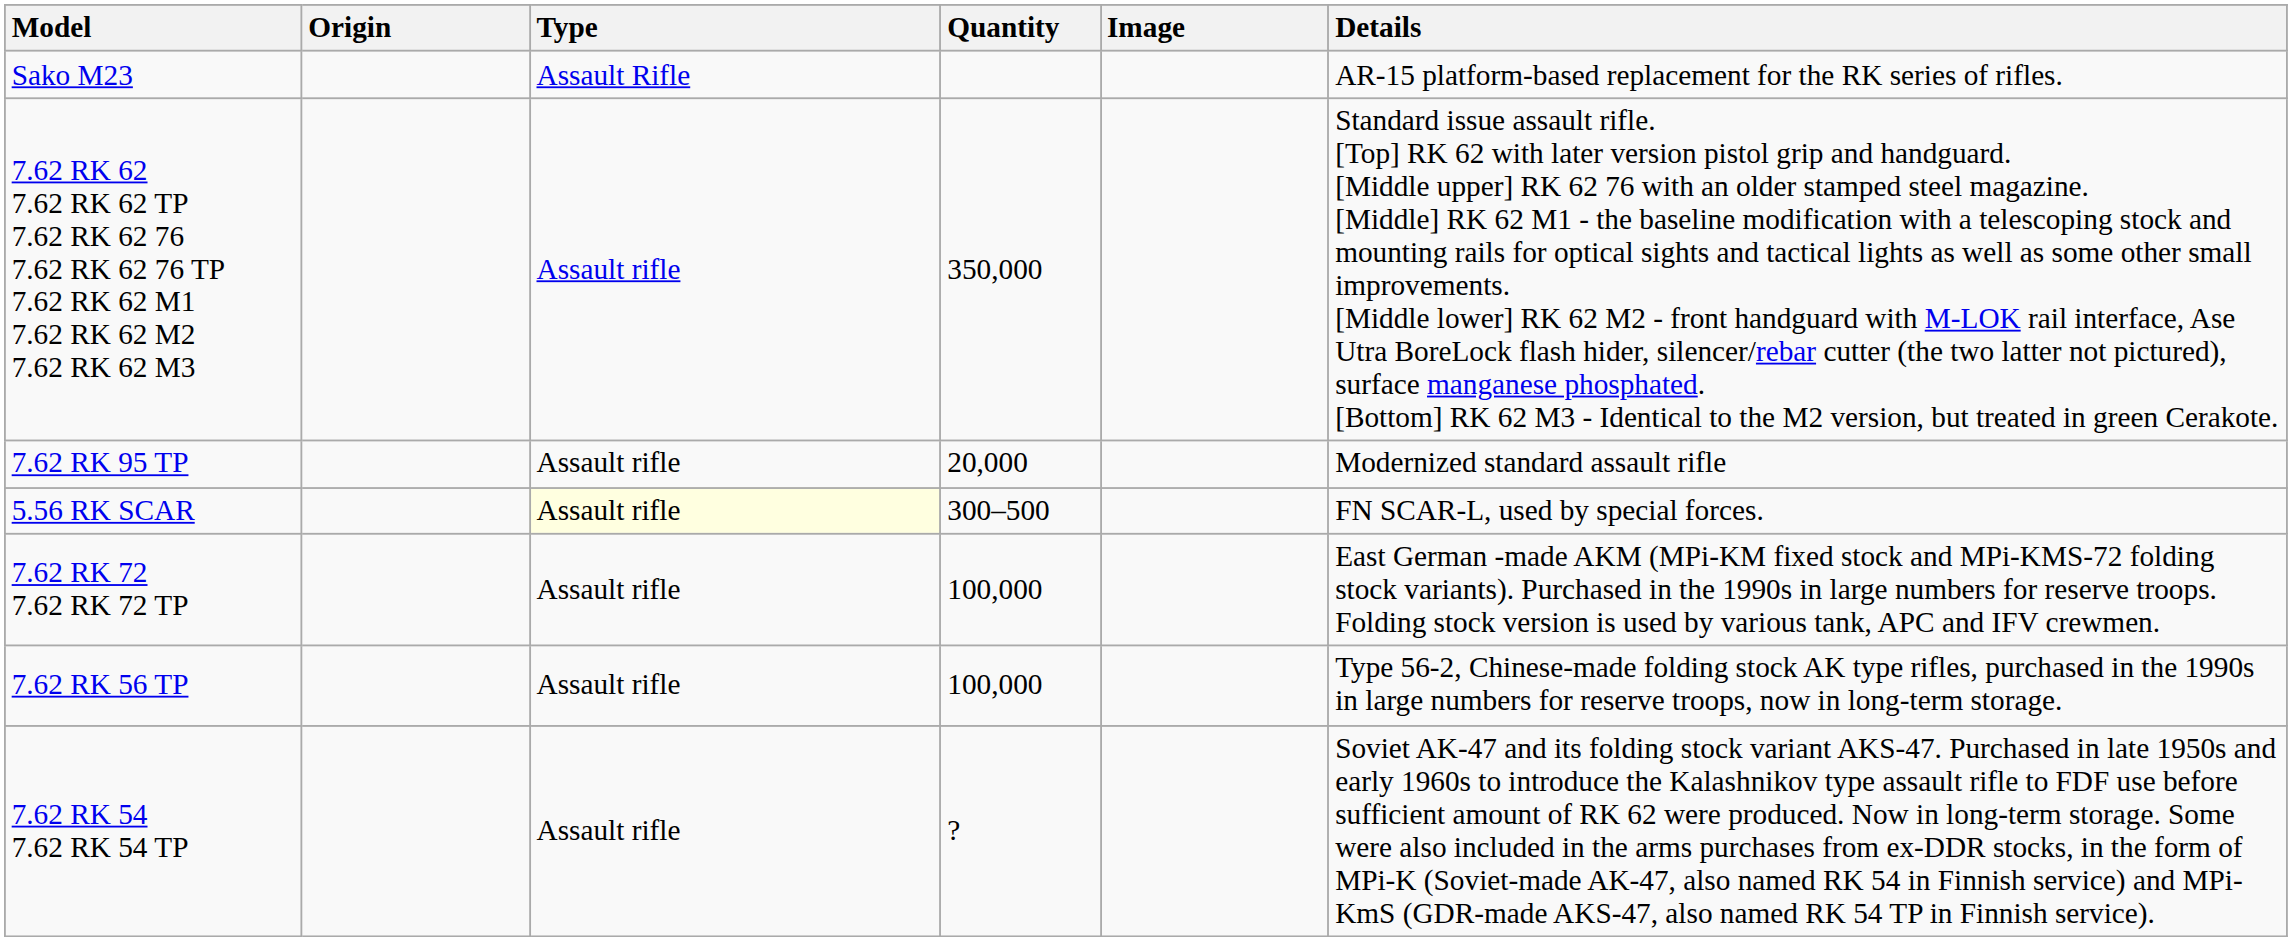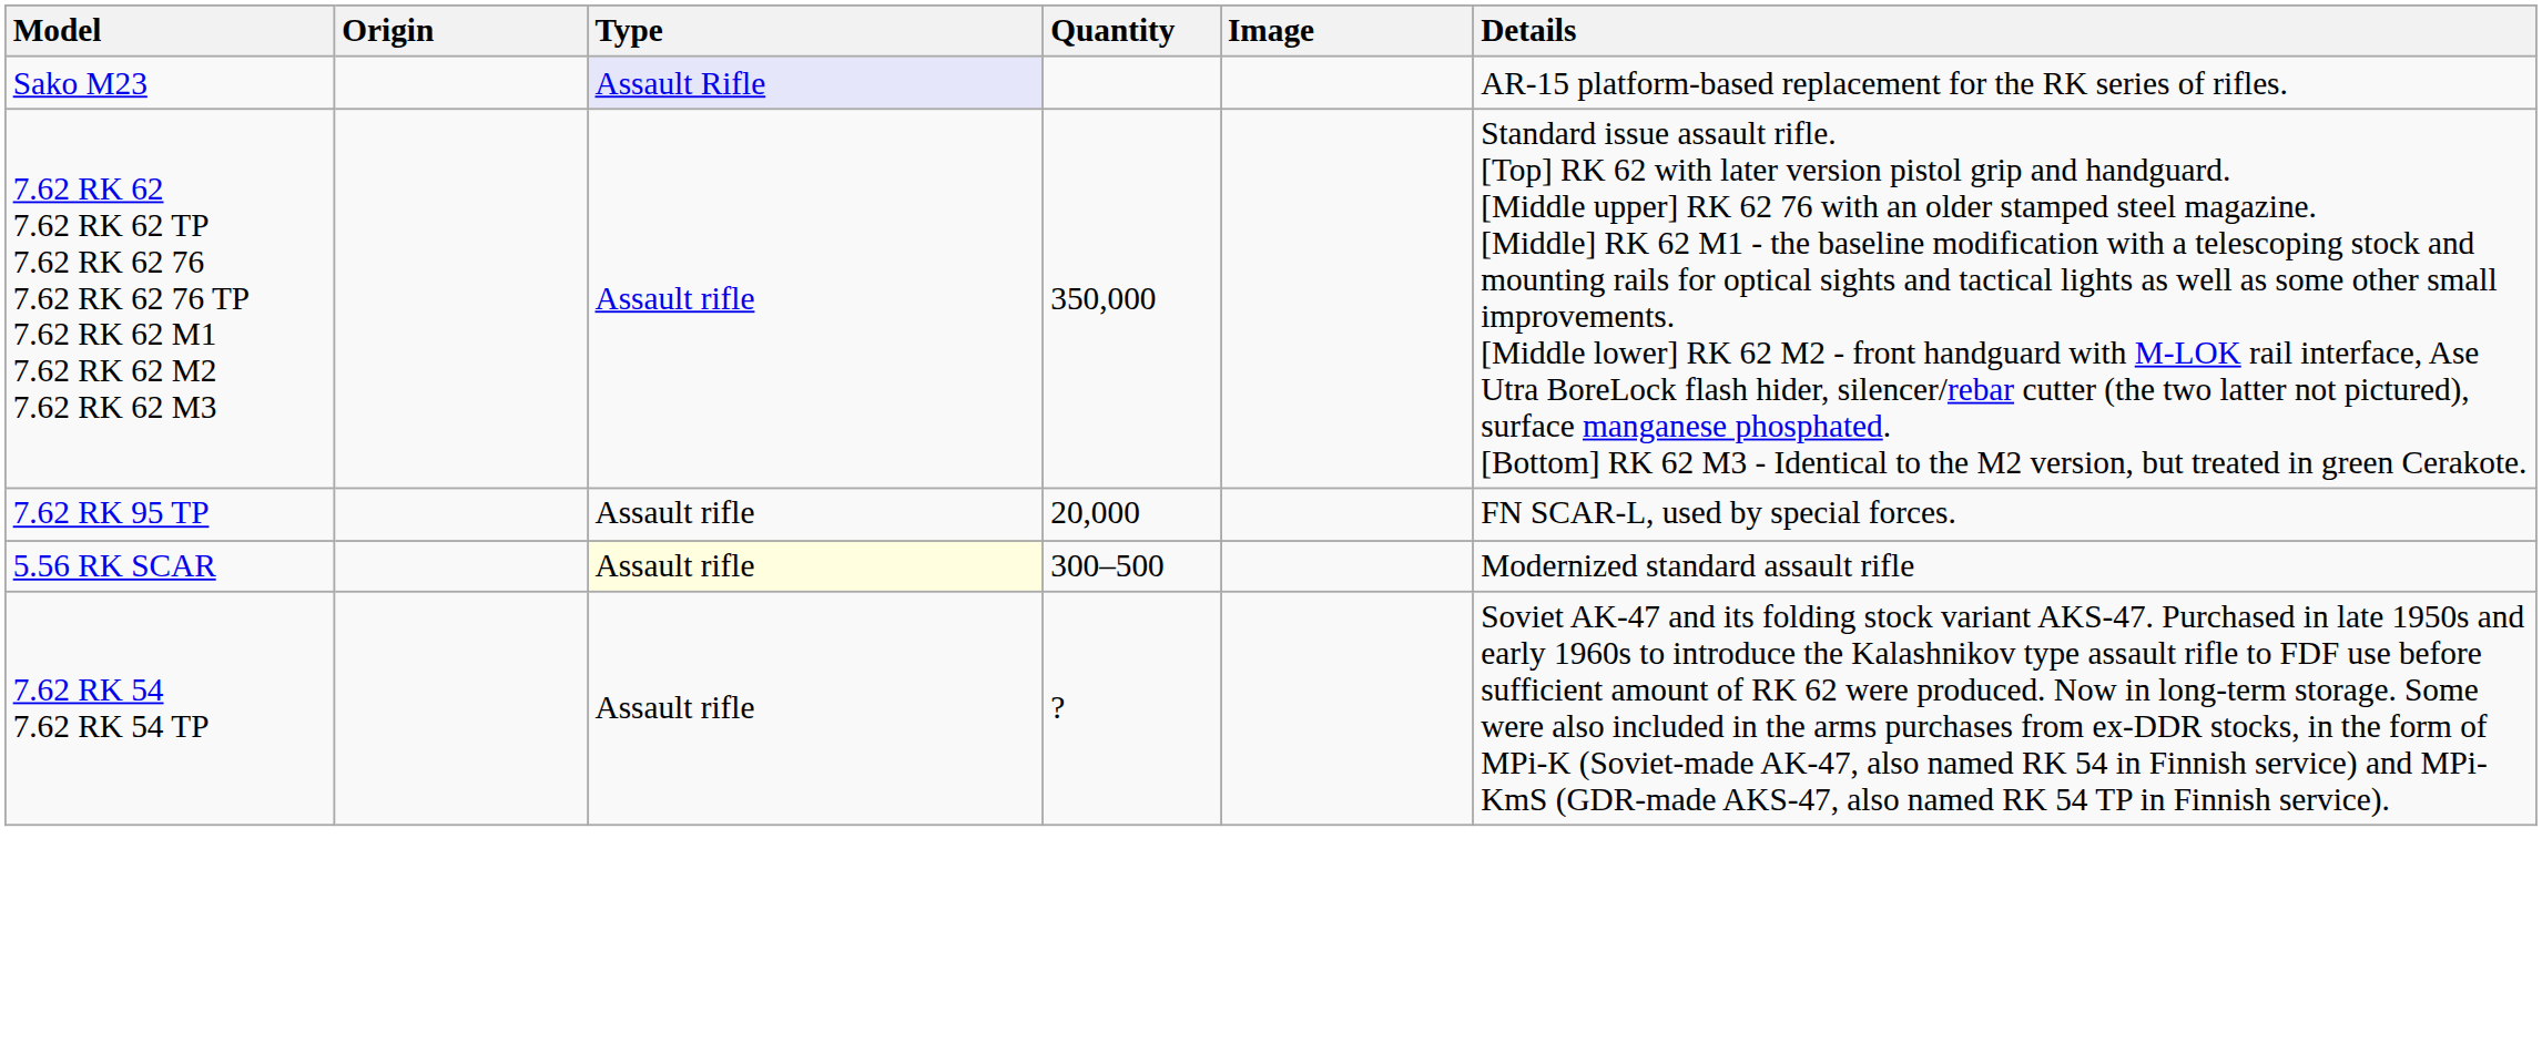Sako M23 | Type: no background -> lavender background
7.62 RK 95 TP | Details: Modernized standard assault rifle -> FN SCAR-L, used by special forces.
5.56 RK SCAR | Details: FN SCAR-L, used by special forces. -> Modernized standard assault rifle
- row: 7.62 RK 72 7.62 RK 72 TP | Assault rifle | 100,000 | East German -made AKM (MPi-KM fixed stock and MPi-KMS-72 folding stock variants). Purchased in the 1990s in large numbers for reserve troops. Folding stock version is used by various tank, APC and IFV crewmen.
- row: 7.62 RK 56 TP | Assault rifle | 100,000 | Type 56-2, Chinese-made folding stock AK type rifles, purchased in the 1990s in large numbers for reserve troops, now in long-term storage.
